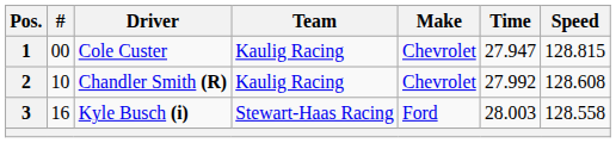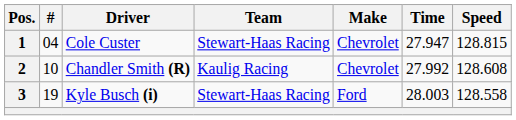1 | #: 00 -> 04
1 | Team: Kaulig Racing -> Stewart-Haas Racing
3 | #: 16 -> 19
